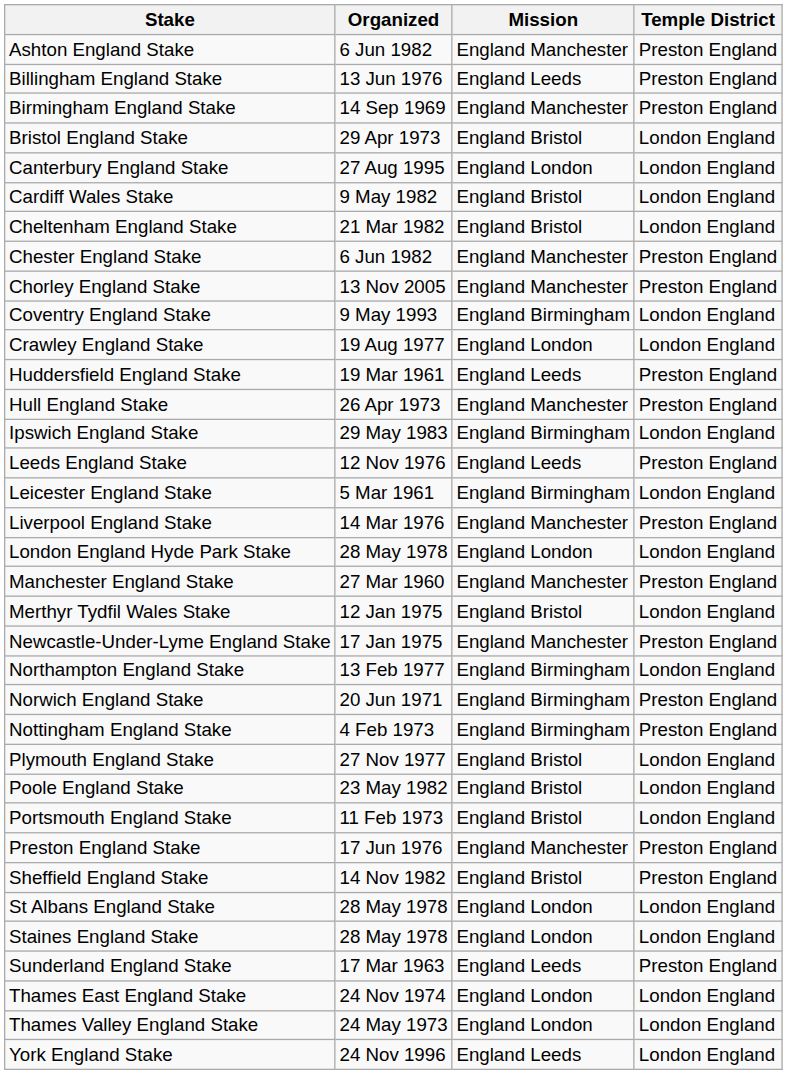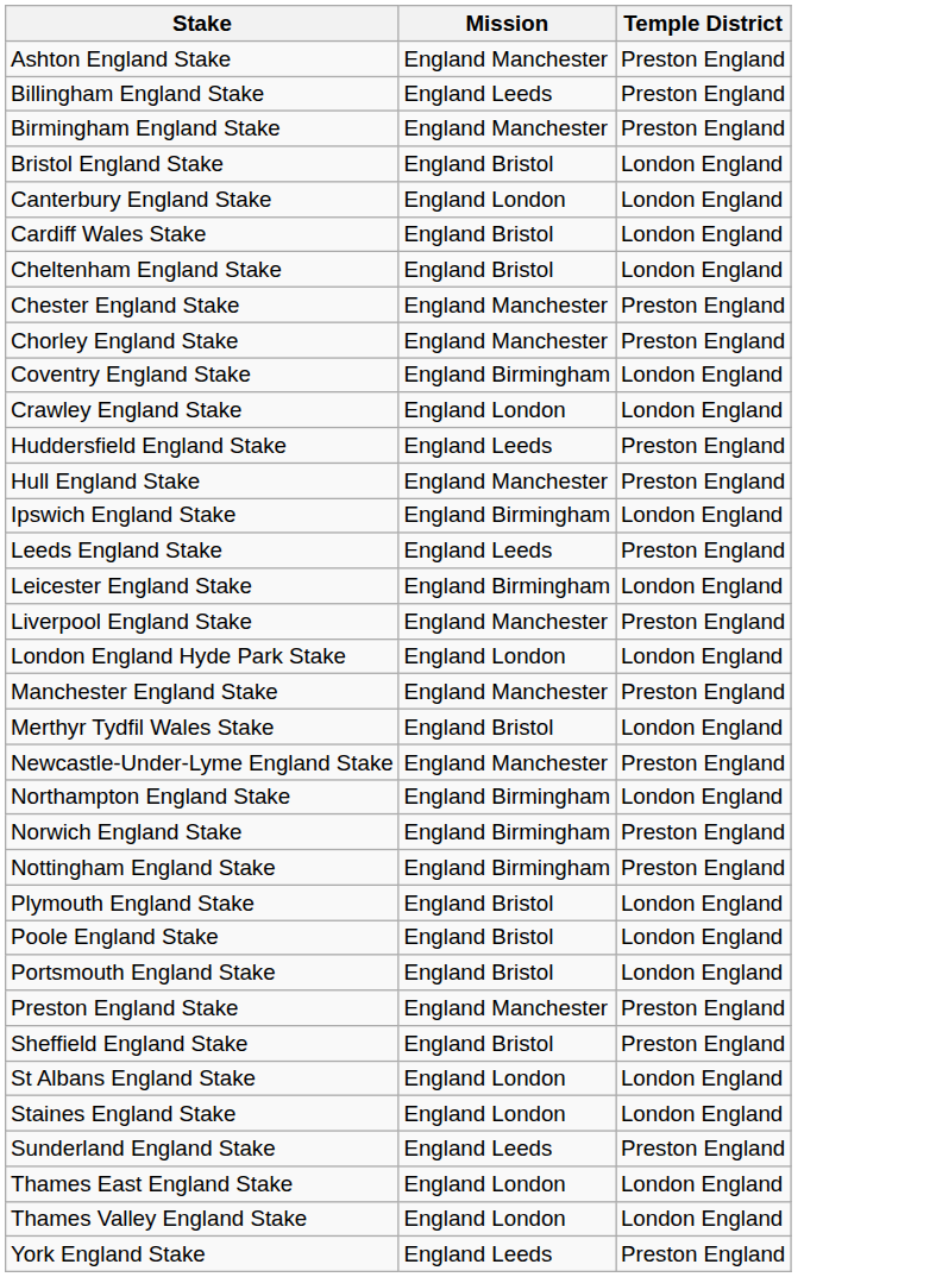- column: Organized | 6 Jun 1982 | 13 Jun 1976 | 14 Sep 1969 | 29 Apr 1973 | 27 Aug 1995 | 9 May 1982 | 21 Mar 1982 | 6 Jun 1982 | 13 Nov 2005 | 9 May 1993 | 19 Aug 1977 | 19 Mar 1961 | 26 Apr 1973 | 29 May 1983 | 12 Nov 1976 | 5 Mar 1961 | 14 Mar 1976 | 28 May 1978 | 27 Mar 1960 | 12 Jan 1975 | 17 Jan 1975 | 13 Feb 1977 | 20 Jun 1971 | 4 Feb 1973 | 27 Nov 1977 | 23 May 1982 | 11 Feb 1973 | 17 Jun 1976 | 14 Nov 1982 | 28 May 1978 | 28 May 1978 | 17 Mar 1963 | 24 Nov 1974 | 24 May 1973 | 24 Nov 1996
York England Stake | Temple District: London England -> Preston England
